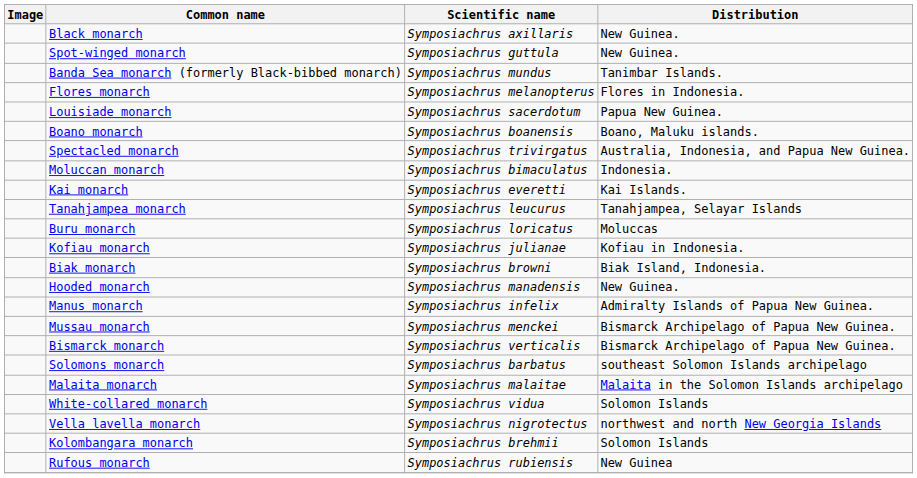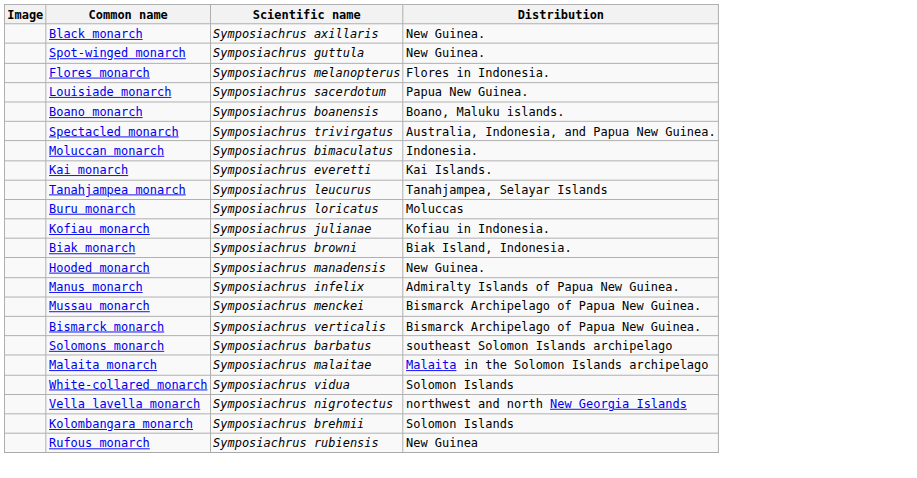- row: Banda Sea monarch (formerly Black-bibbed monarch) | Symposiachrus mundus | Tanimbar Islands.
